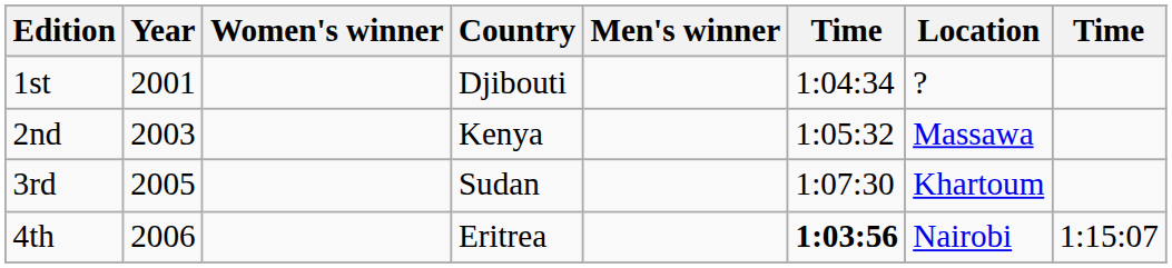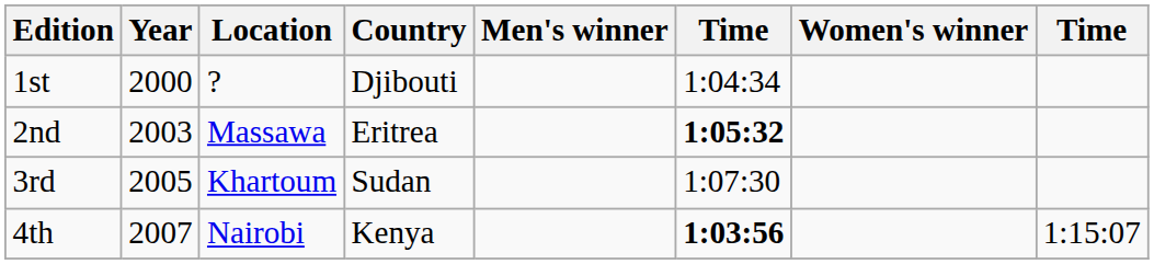columns swapped: Location <-> Women's winner
1st | Year: 2001 -> 2000
2nd | Country: Kenya -> Eritrea
2nd | column 6: normal -> bold
4th | Year: 2006 -> 2007
4th | Country: Eritrea -> Kenya
